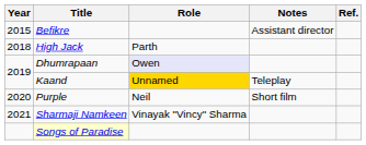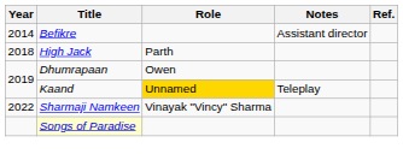Befikre | Year: 2015 -> 2014
Dhumrapaan | Role: lavender background -> no background
- row: 2020 | Purple | Neil | Short film
Sharmaji Namkeen | Year: 2021 -> 2022
